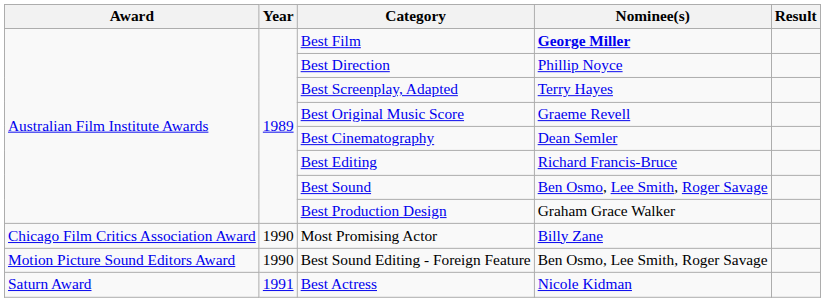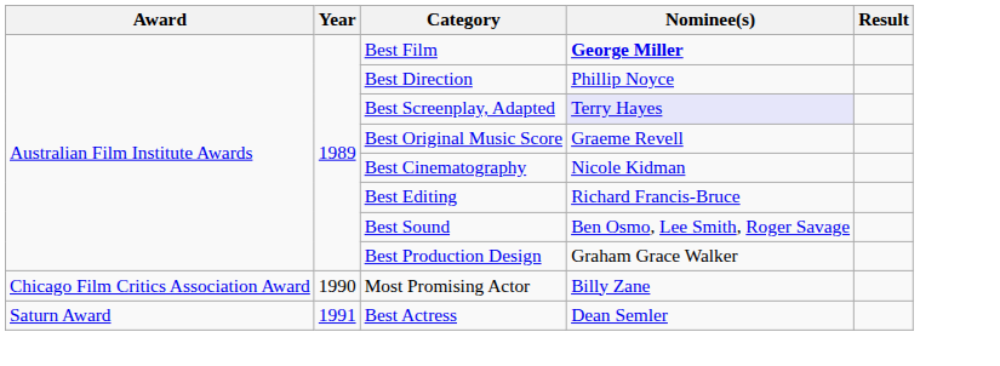Best Screenplay, Adapted | Nominee(s): no background -> lavender background
Best Cinematography | Nominee(s): Dean Semler -> Nicole Kidman
- row: Motion Picture Sound Editors Award | 1990 | Best Sound Editing - Foreign Feature | Ben Osmo, Lee Smith, Roger Savage
Best Actress | Nominee(s): Nicole Kidman -> Dean Semler
